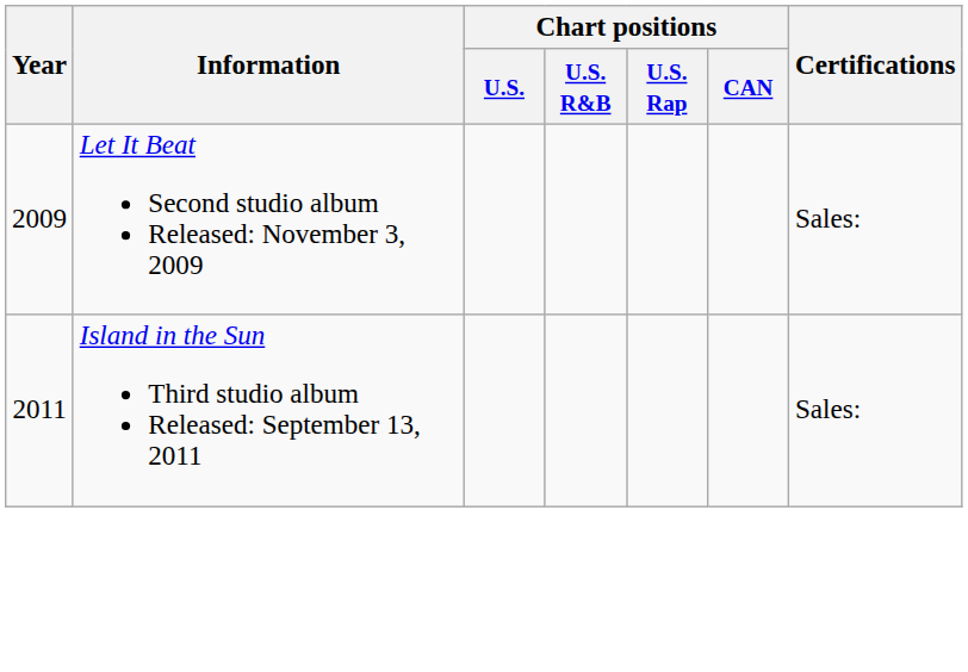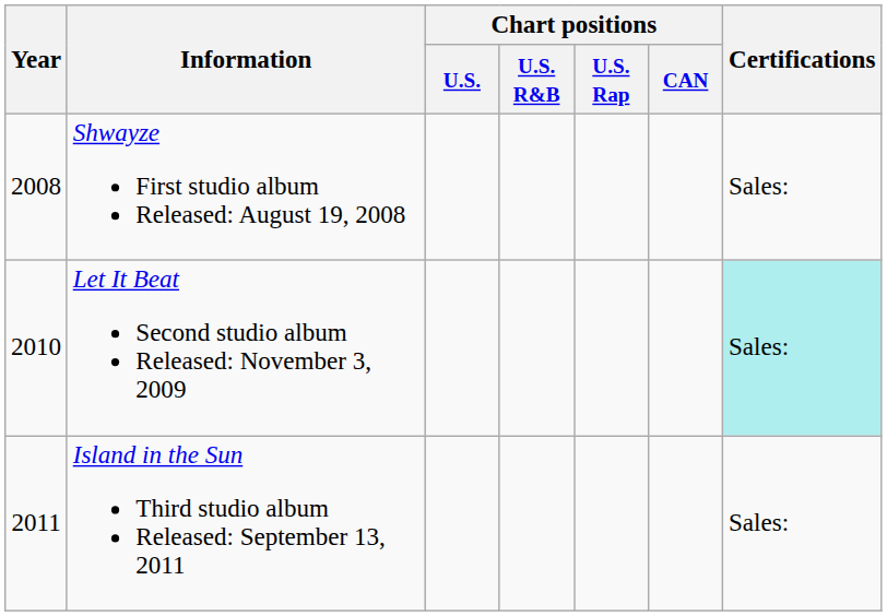+ row: 2008 | Shwayze First studio album Released: August 19, 2008 | Sales:
Let It Beat Second studio album Released: November 3, 2009 | Year: 2009 -> 2010
Let It Beat Second studio album Released: November 3, 2009 | Certifications: no background -> paleturquoise background
